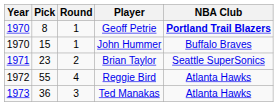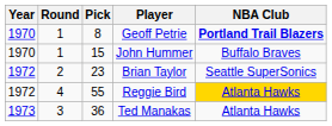columns swapped: Round <-> Pick
Brian Taylor | Year: 1971 -> 1972
Reggie Bird | NBA Club: no background -> gold background
